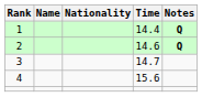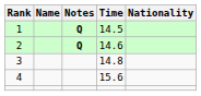columns swapped: Nationality <-> Notes
1 | Time: 14.4 -> 14.5
3 | Time: 14.7 -> 14.8
